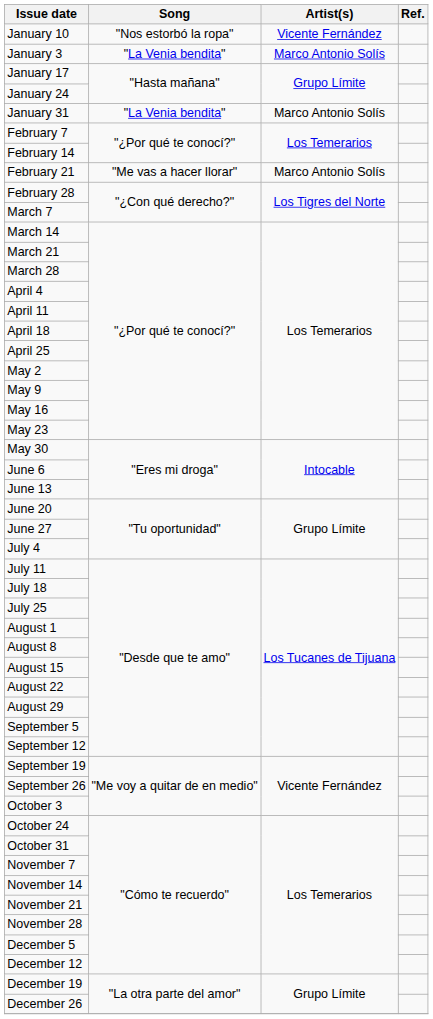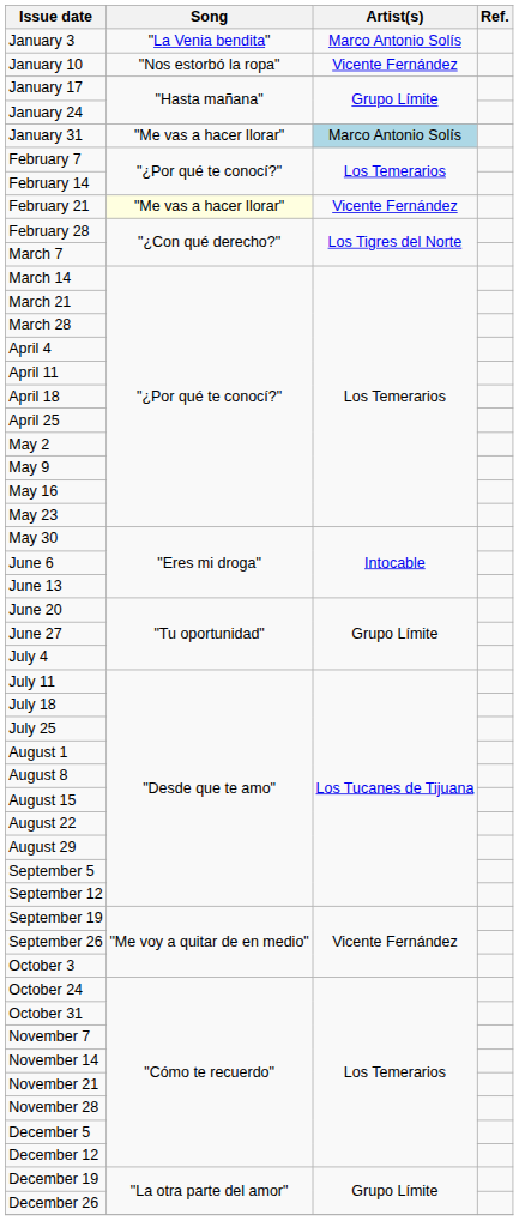rows swapped: January 3 <-> January 10
January 31 | Song: "La Venia bendita" -> "Me vas a hacer llorar"
January 31 | Artist(s): no background -> lightblue background
February 21 | Song: no background -> lightyellow background
February 21 | Artist(s): Marco Antonio Solís -> Vicente Fernández
